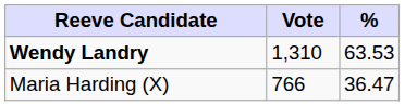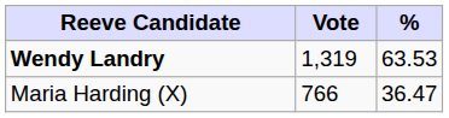Wendy Landry | Vote: 1,310 -> 1,319
